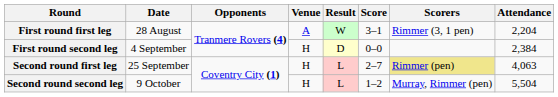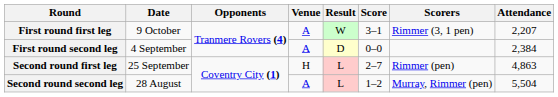First round first leg | Date: 28 August -> 9 October
First round first leg | Attendance: 2,204 -> 2,207
First round second leg | Venue: H -> A
Second round first leg | Scorers: khaki background -> no background
Second round first leg | Attendance: 4,063 -> 4,863
Second round second leg | Date: 9 October -> 28 August
Second round second leg | Venue: H -> A
